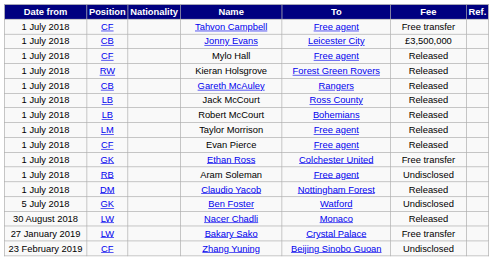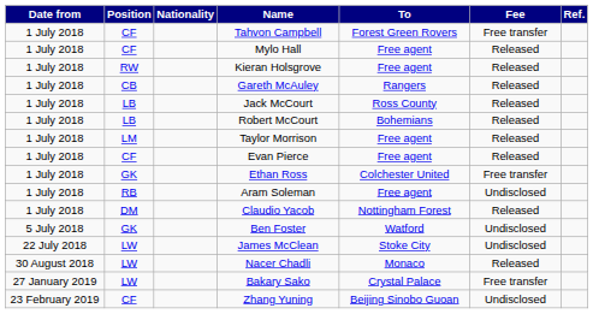Tahvon Campbell | To: Free agent -> Forest Green Rovers
- row: 1 July 2018 | CB | Jonny Evans | Leicester City | £3,500,000
Kieran Holsgrove | To: Forest Green Rovers -> Free agent
+ row: 22 July 2018 | LW | James McClean | Stoke City | Undisclosed
